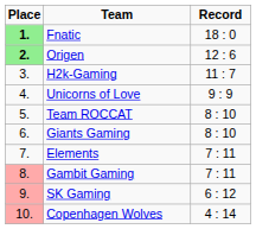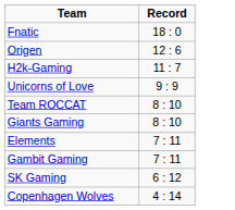- column: Place | 1. | 2. | 3. | 4. | 5. | 6. | 7. | 8. | 9. | 10.
